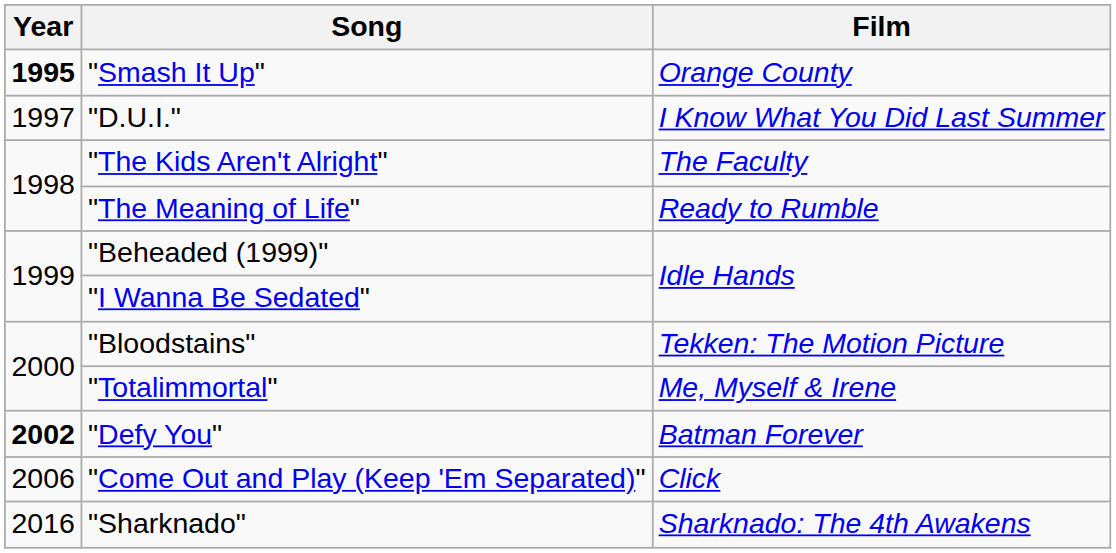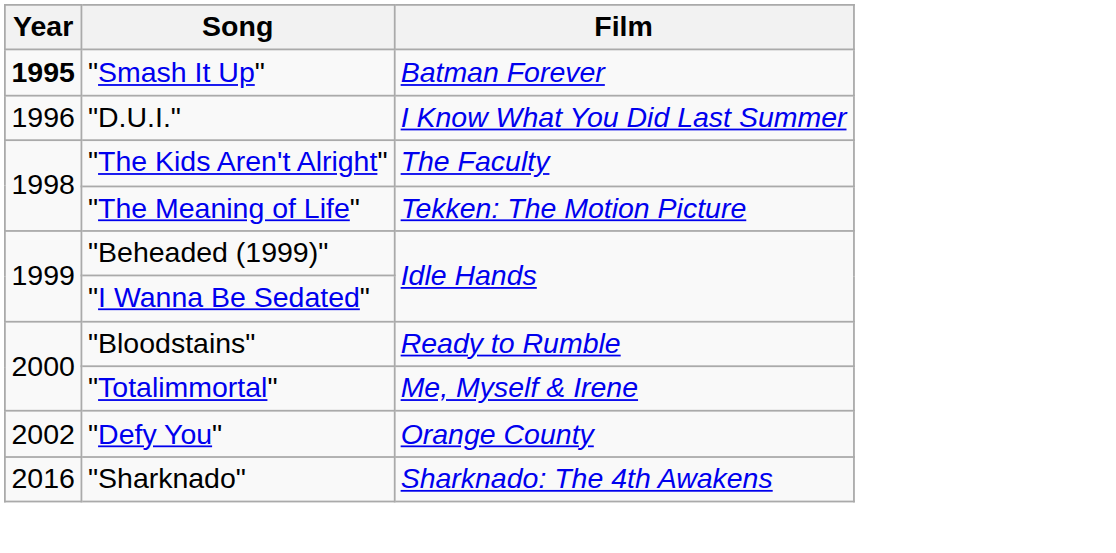"Smash It Up" | Film: Orange County -> Batman Forever
"D.U.I." | Year: 1997 -> 1996
"The Meaning of Life" | Film: Ready to Rumble -> Tekken: The Motion Picture
"Bloodstains" | Film: Tekken: The Motion Picture -> Ready to Rumble
"Defy You" | Year: bold -> normal
"Defy You" | Film: Batman Forever -> Orange County
- row: 2006 | "Come Out and Play (Keep 'Em Separated)" | Click
